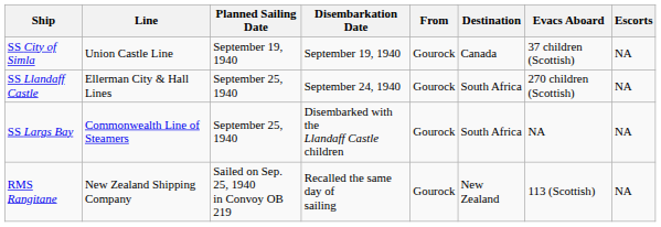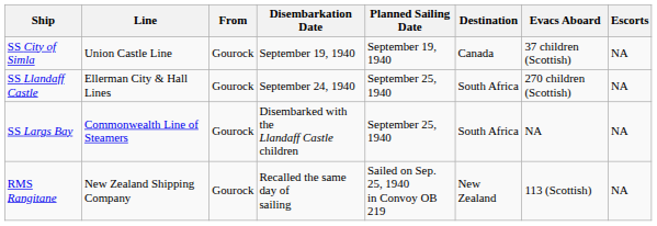columns swapped: Planned Sailing Date <-> From
